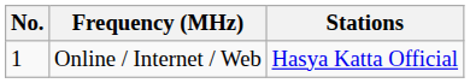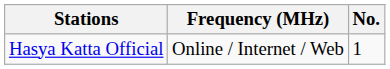columns swapped: No. <-> Stations
